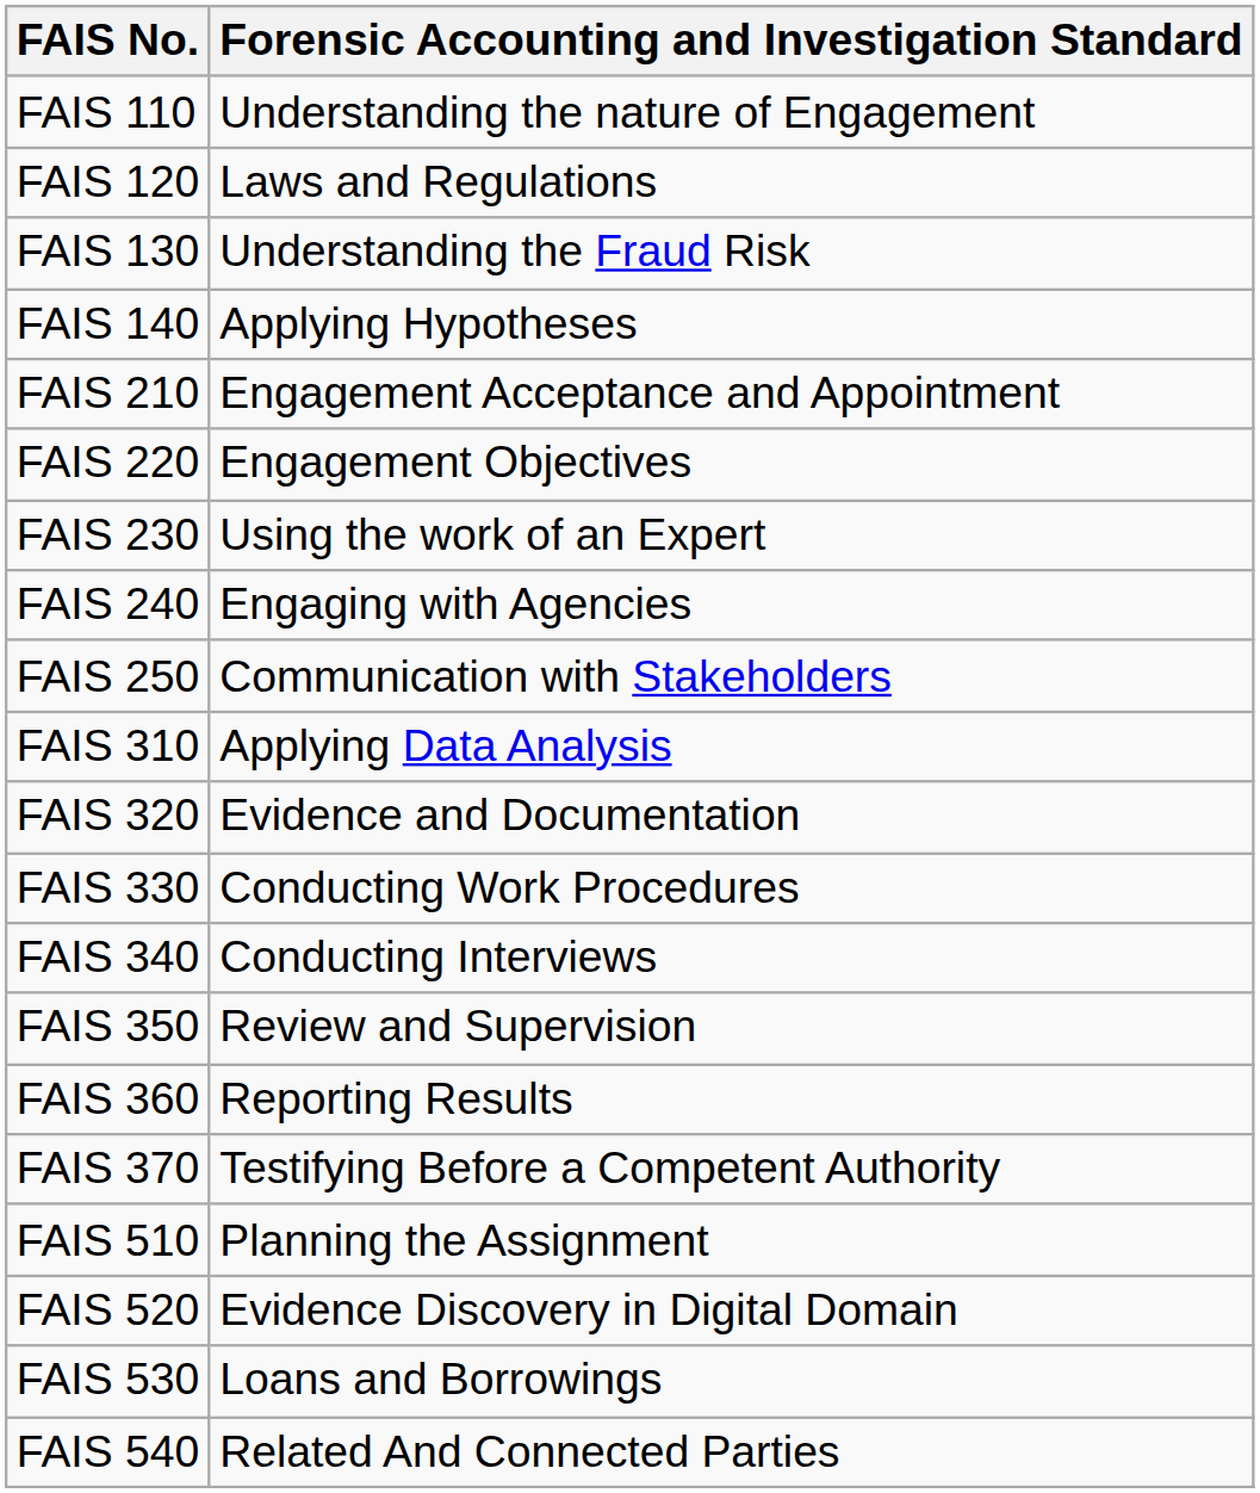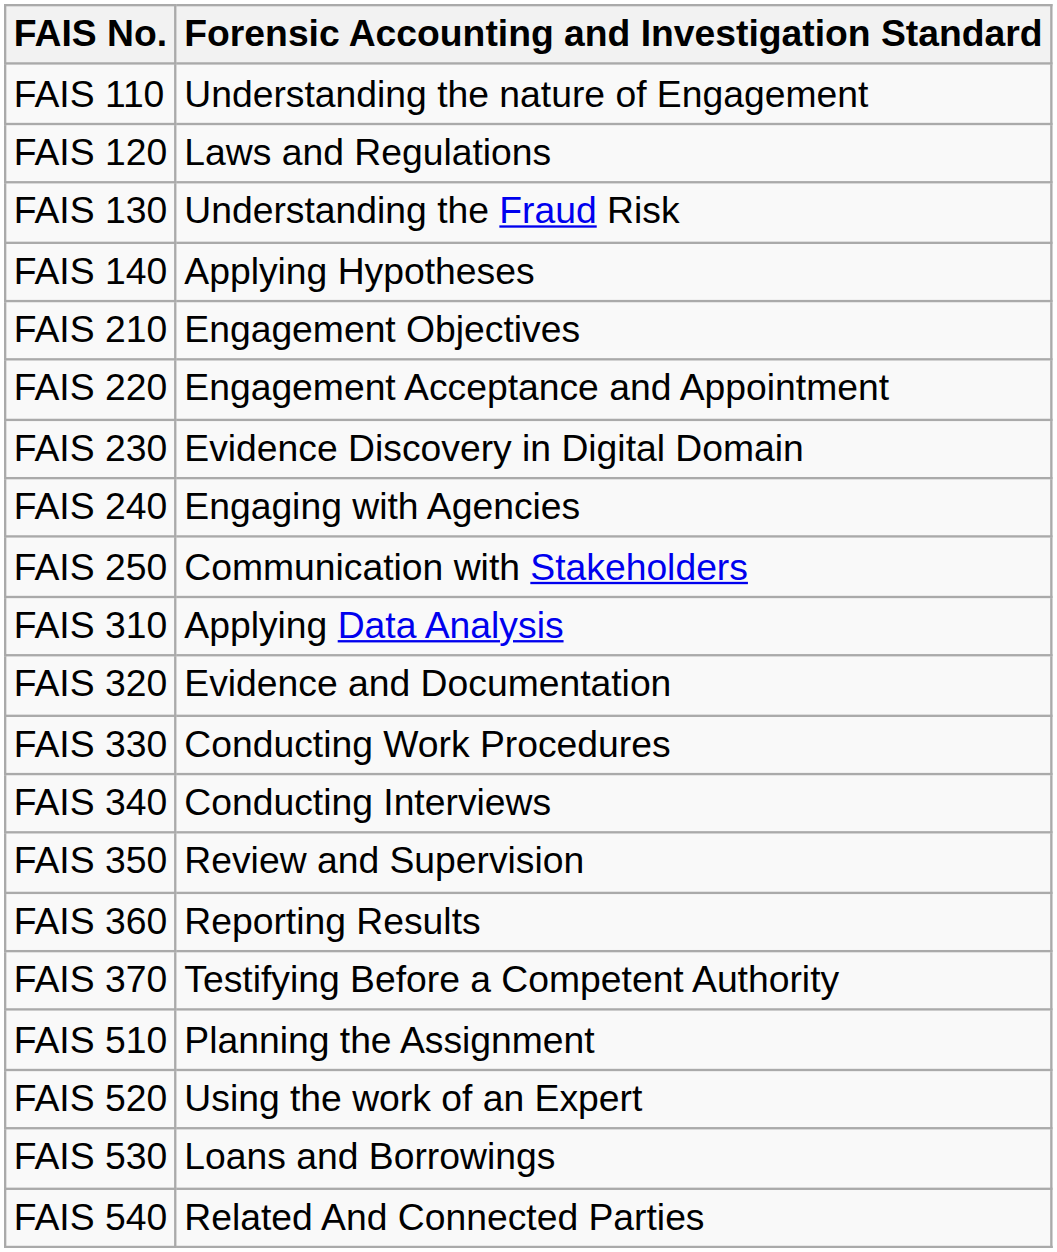FAIS 210 | Forensic Accounting and Investigation Standard: Engagement Acceptance and Appointment -> Engagement Objectives
FAIS 220 | Forensic Accounting and Investigation Standard: Engagement Objectives -> Engagement Acceptance and Appointment
FAIS 230 | Forensic Accounting and Investigation Standard: Using the work of an Expert -> Evidence Discovery in Digital Domain
FAIS 520 | Forensic Accounting and Investigation Standard: Evidence Discovery in Digital Domain -> Using the work of an Expert
